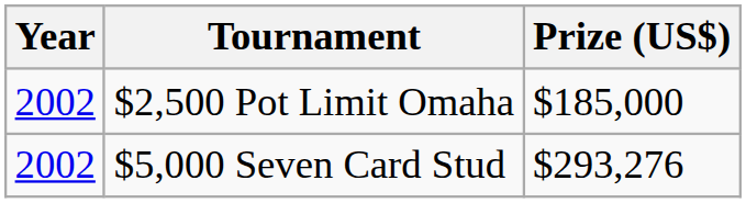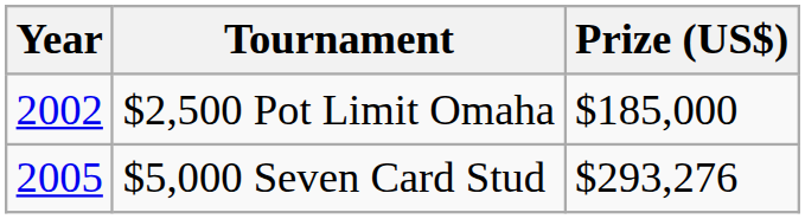$5,000 Seven Card Stud | Year: 2002 -> 2005
